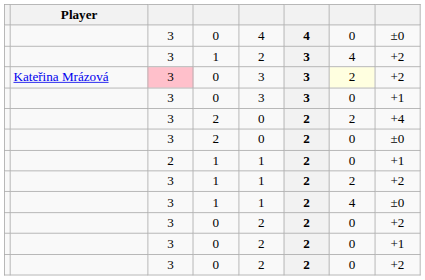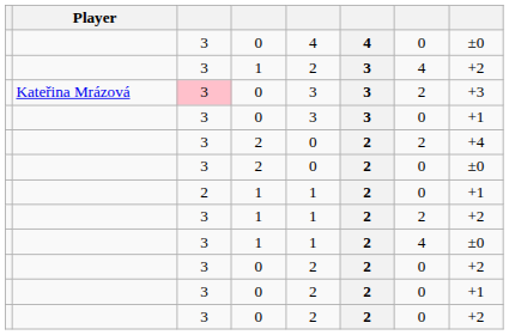Kateřina Mrázová / 0 | column 7: lightyellow background -> no background
Kateřina Mrázová / 0 | column 8: +2 -> +3
